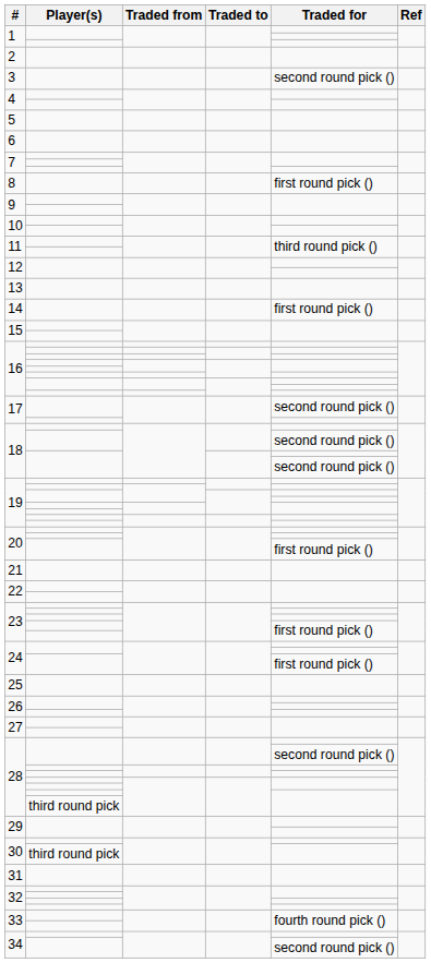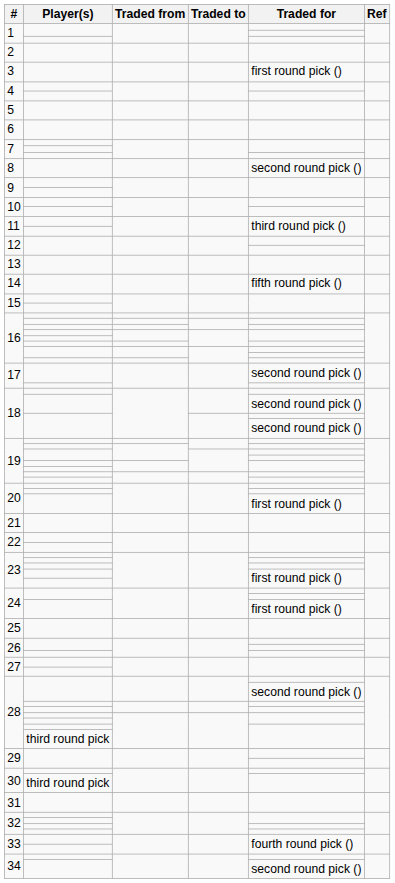3 | Traded for: second round pick () -> first round pick ()
8 | Traded for: first round pick () -> second round pick ()
14 | Traded for: first round pick () -> fifth round pick ()
